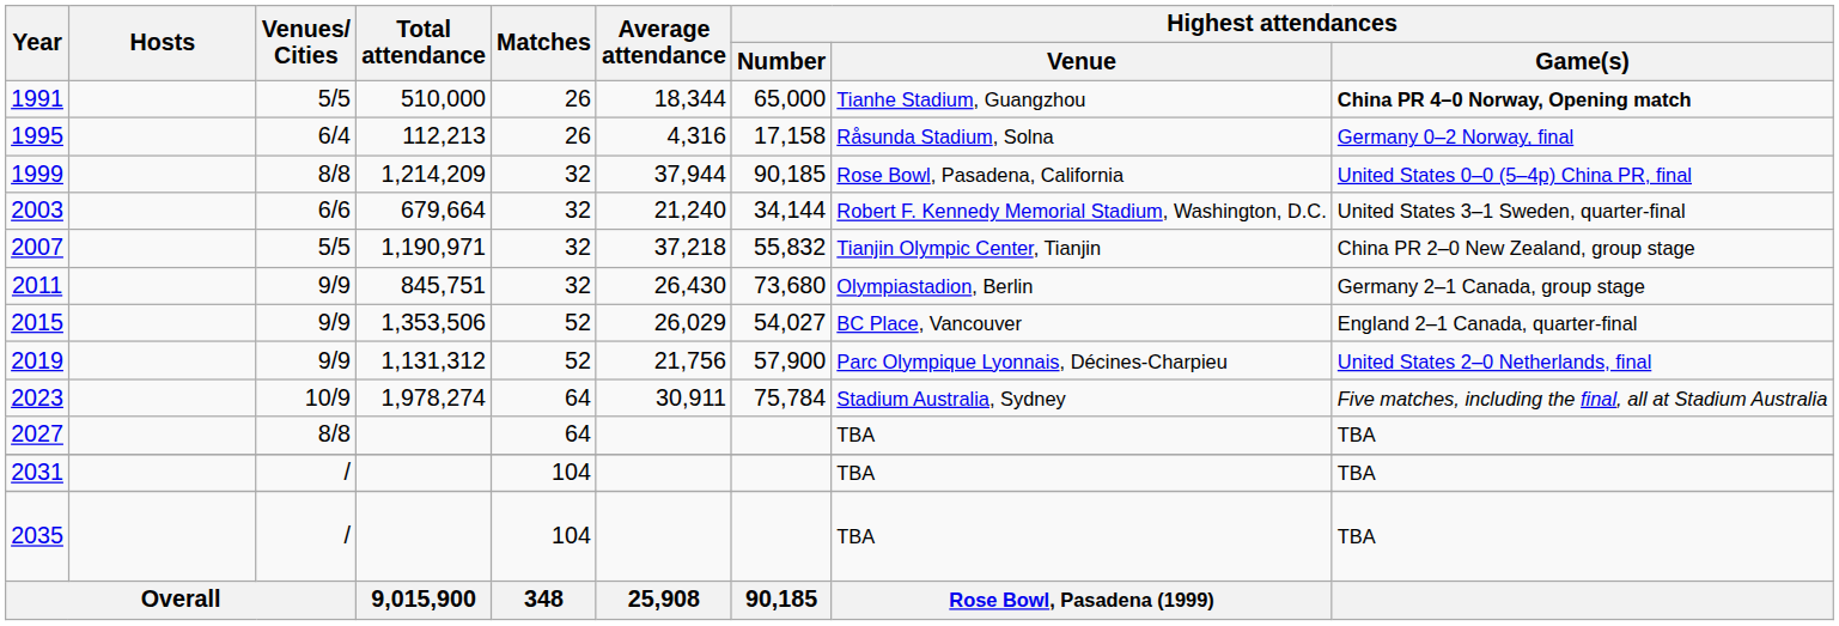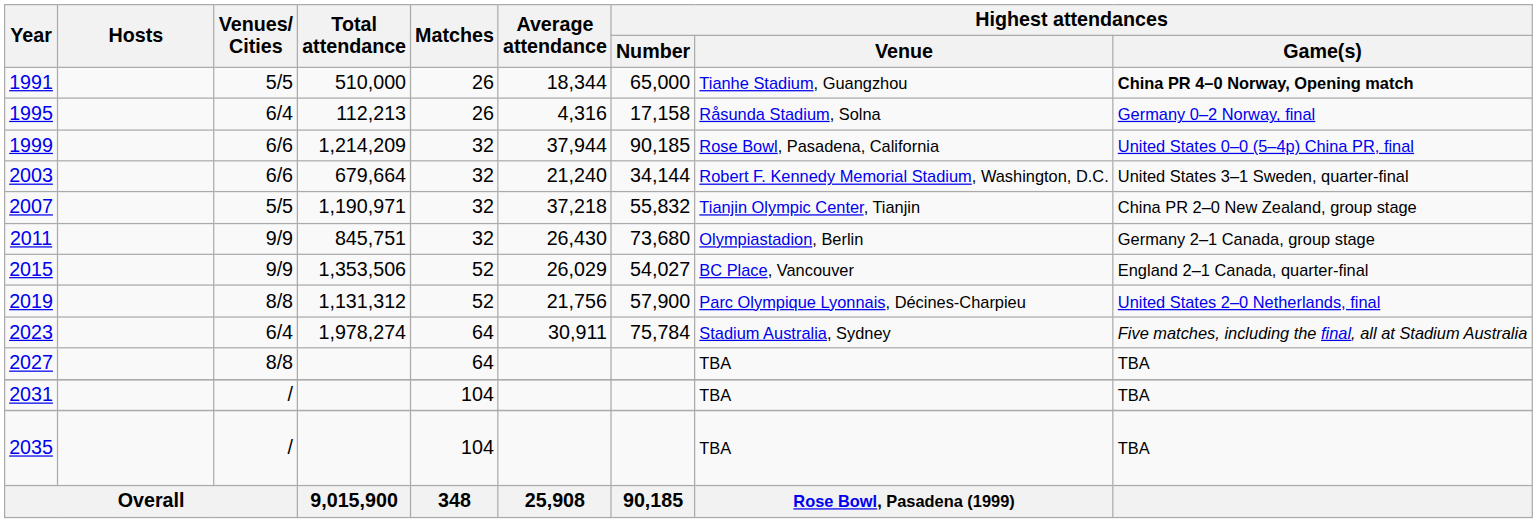1999 | Venues/ Cities: 8/8 -> 6/6
2019 | Venues/ Cities: 9/9 -> 8/8
2023 | Venues/ Cities: 10/9 -> 6/4
